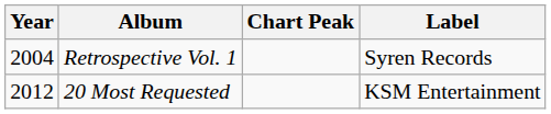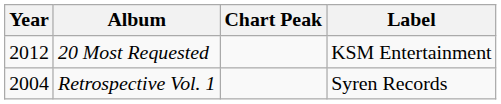rows swapped: Retrospective Vol. 1 <-> 20 Most Requested
